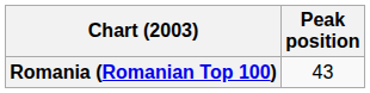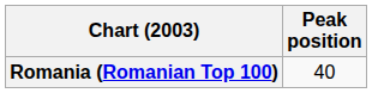Romania (Romanian Top 100) | Peak position: 43 -> 40
